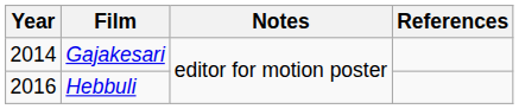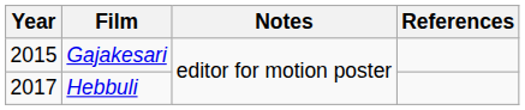Gajakesari | Year: 2014 -> 2015
Hebbuli | Year: 2016 -> 2017
